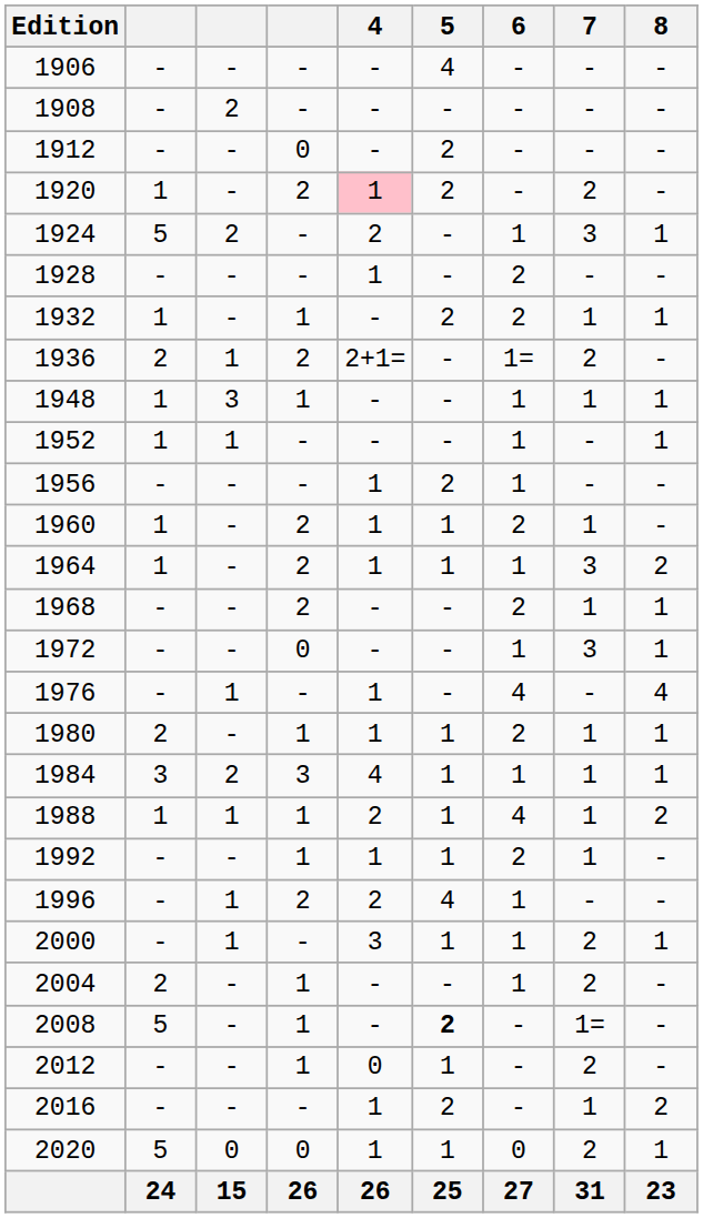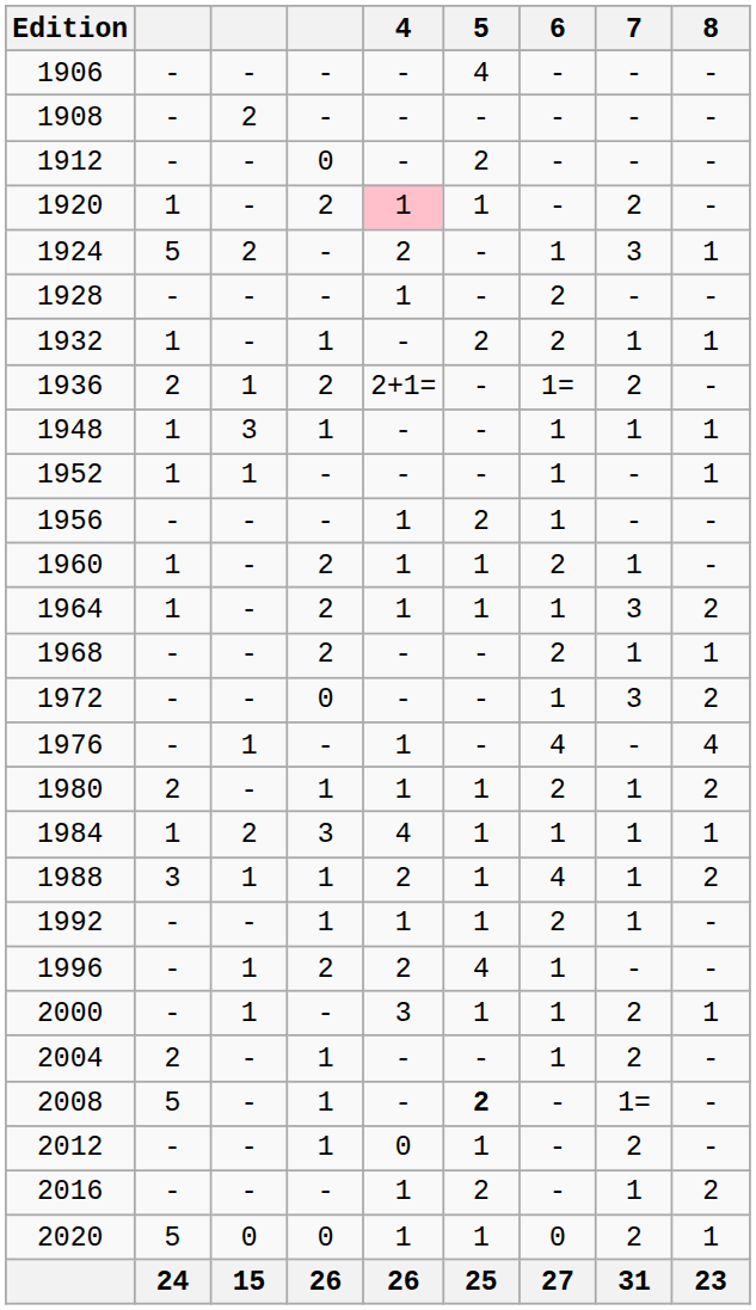1920 | 5: 2 -> 1
1972 | 8: 1 -> 2
1980 | 8: 1 -> 2
1984 | column 2: 3 -> 1
1988 | column 2: 1 -> 3
